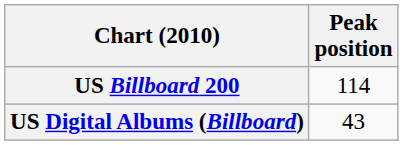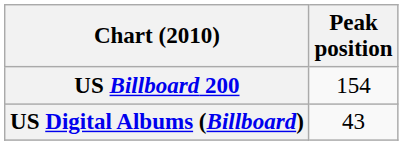US Billboard 200 | Peak position: 114 -> 154
